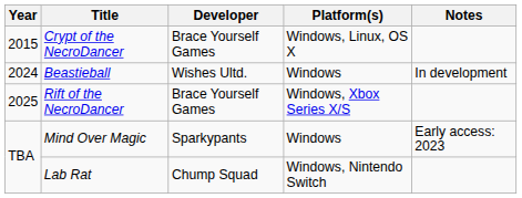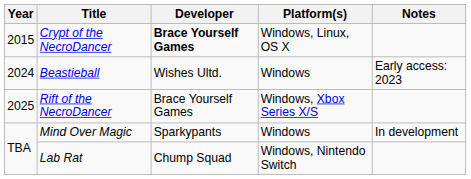Crypt of the NecroDancer | Developer: normal -> bold
Beastieball | Notes: In development -> Early access: 2023
Mind Over Magic | Notes: Early access: 2023 -> In development
